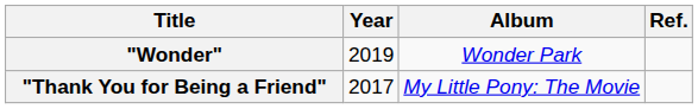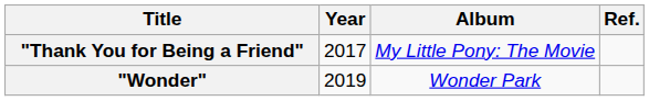rows swapped: "Thank You for Being a Friend" <-> "Wonder"
